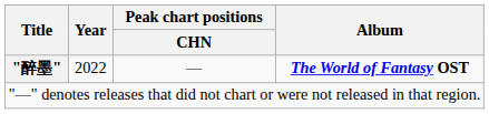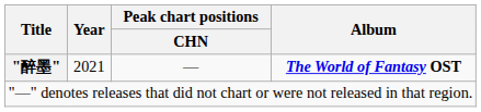"醉墨" | Year: 2022 -> 2021
